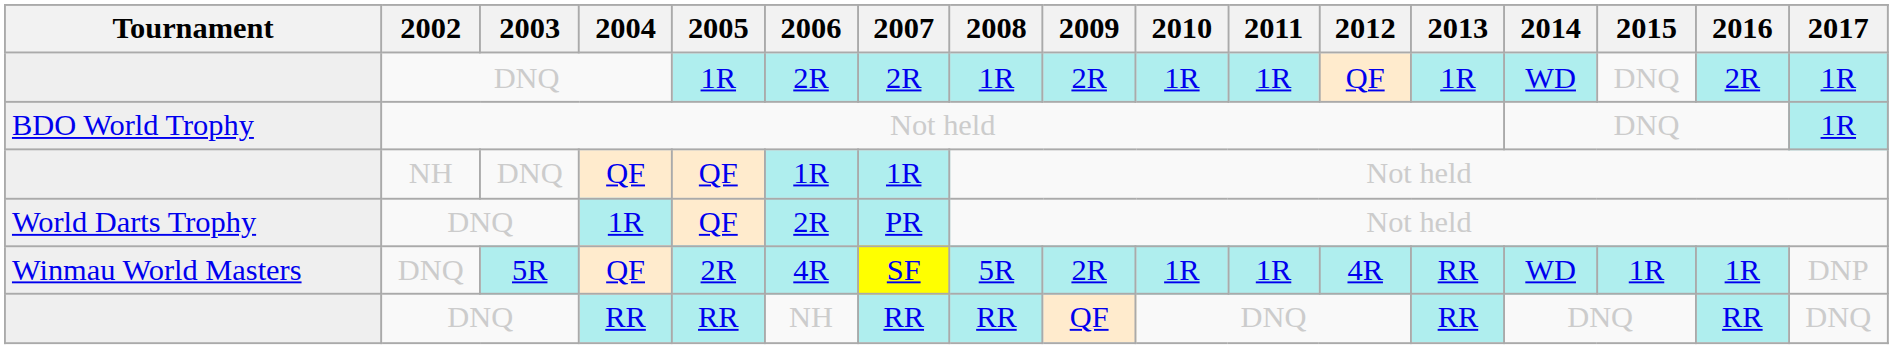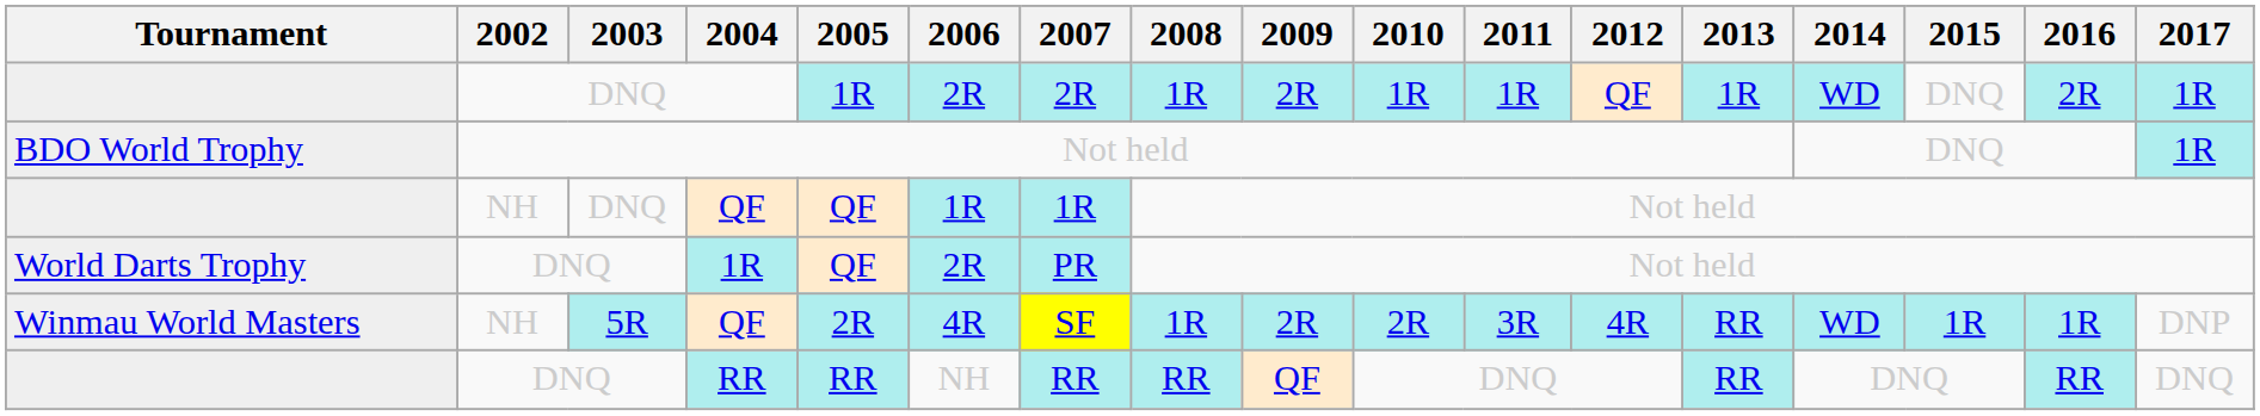Winmau World Masters / QF | 2002: DNQ -> NH
Winmau World Masters / QF | 2008: 5R -> 1R
Winmau World Masters / QF | 2010: 1R -> 2R
Winmau World Masters / QF | 2011: 1R -> 3R
